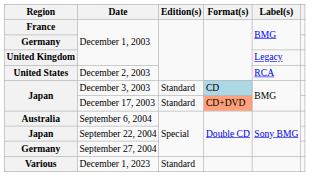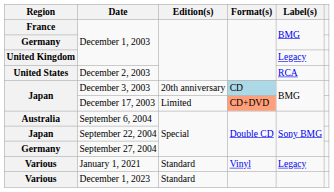December 3, 2003 | Edition(s): Standard -> 20th anniversary
December 17, 2003 | Edition(s): Standard -> Limited
+ row: Various | January 1, 2021 | Standard | Vinyl | Legacy
